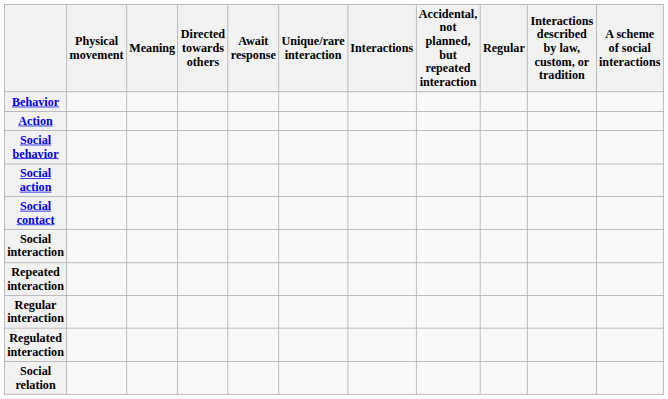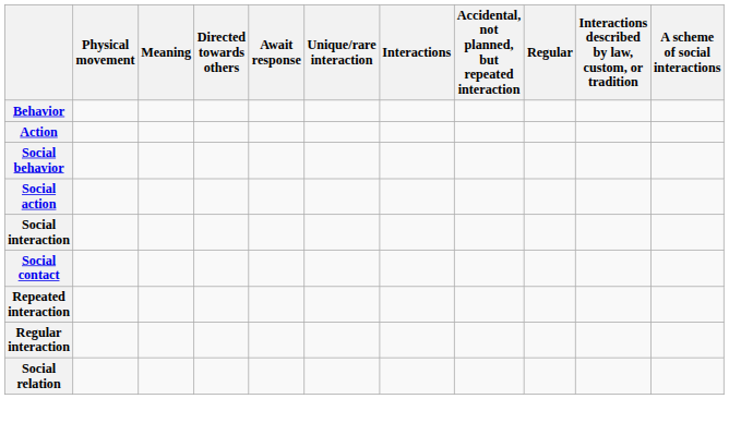rows swapped: Social contact <-> Social interaction
- row: Regulated interaction
